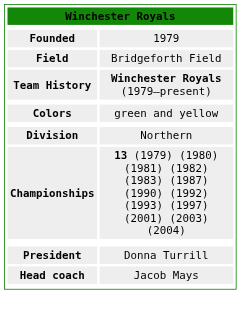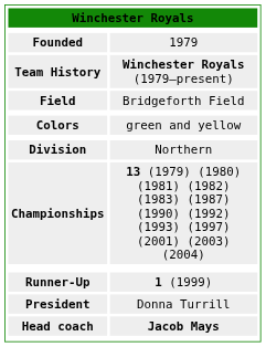rows swapped: Field <-> Team History
+ row: Runner-Up | 1 (1999)
Head coach | column 2: normal -> bold
